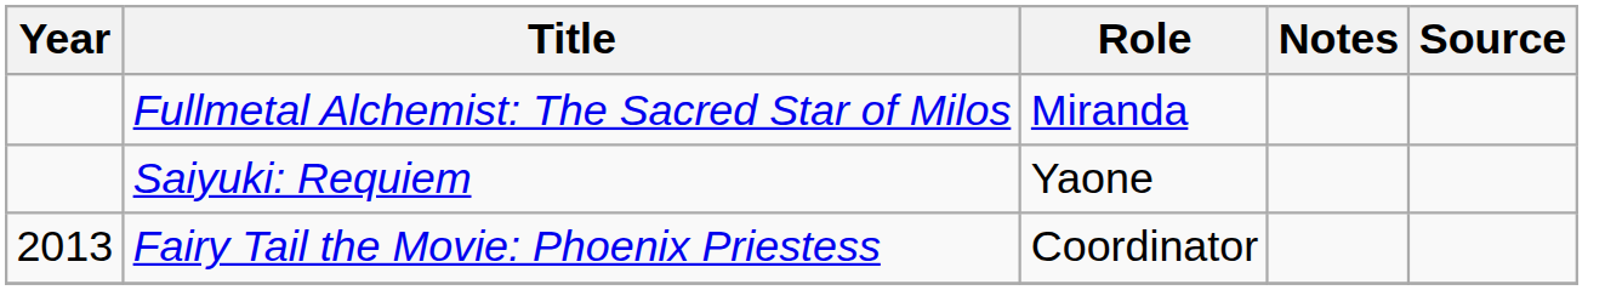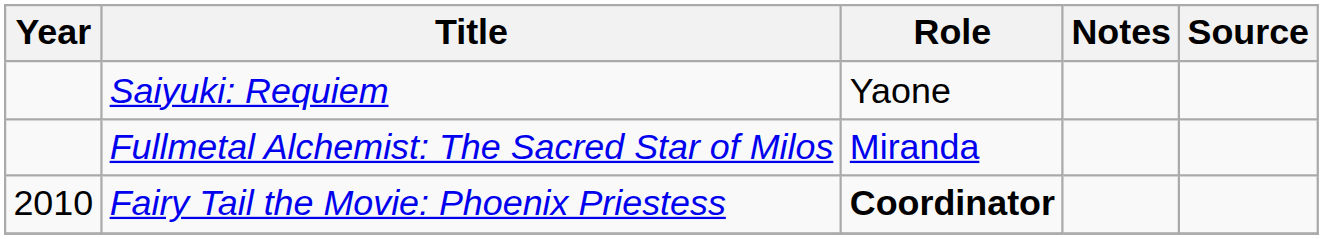rows swapped: Saiyuki: Requiem <-> Fullmetal Alchemist: The Sacred Star of Milos
Fairy Tail the Movie: Phoenix Priestess | Year: 2013 -> 2010
Fairy Tail the Movie: Phoenix Priestess | Role: normal -> bold
